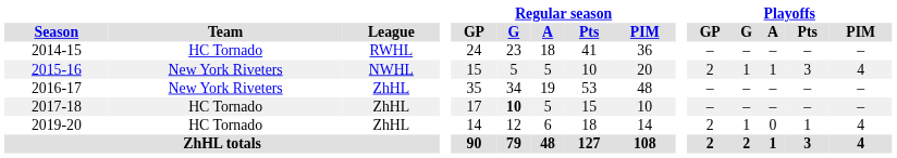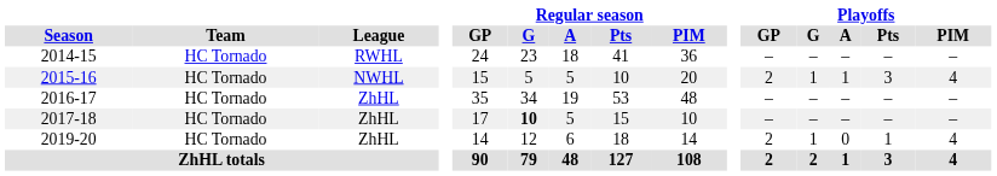2015-16 | Team: New York Riveters -> HC Tornado
2016-17 | Team: New York Riveters -> HC Tornado
